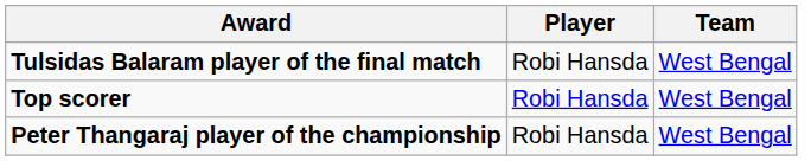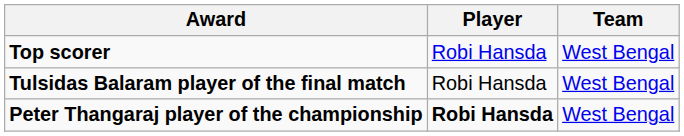rows swapped: Top scorer <-> Tulsidas Balaram player of the final match
Peter Thangaraj player of the championship | Player: normal -> bold
